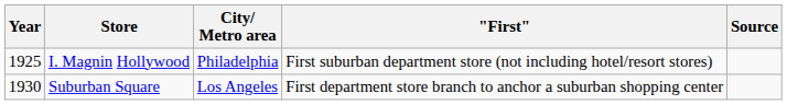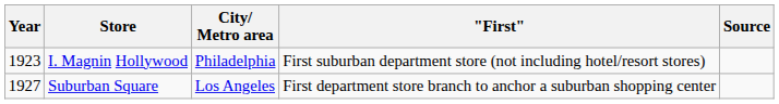I. Magnin Hollywood | Year: 1925 -> 1923
Suburban Square | Year: 1930 -> 1927
